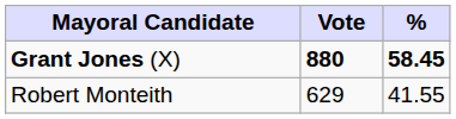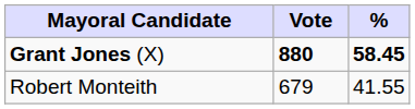Robert Monteith | Vote: 629 -> 679
